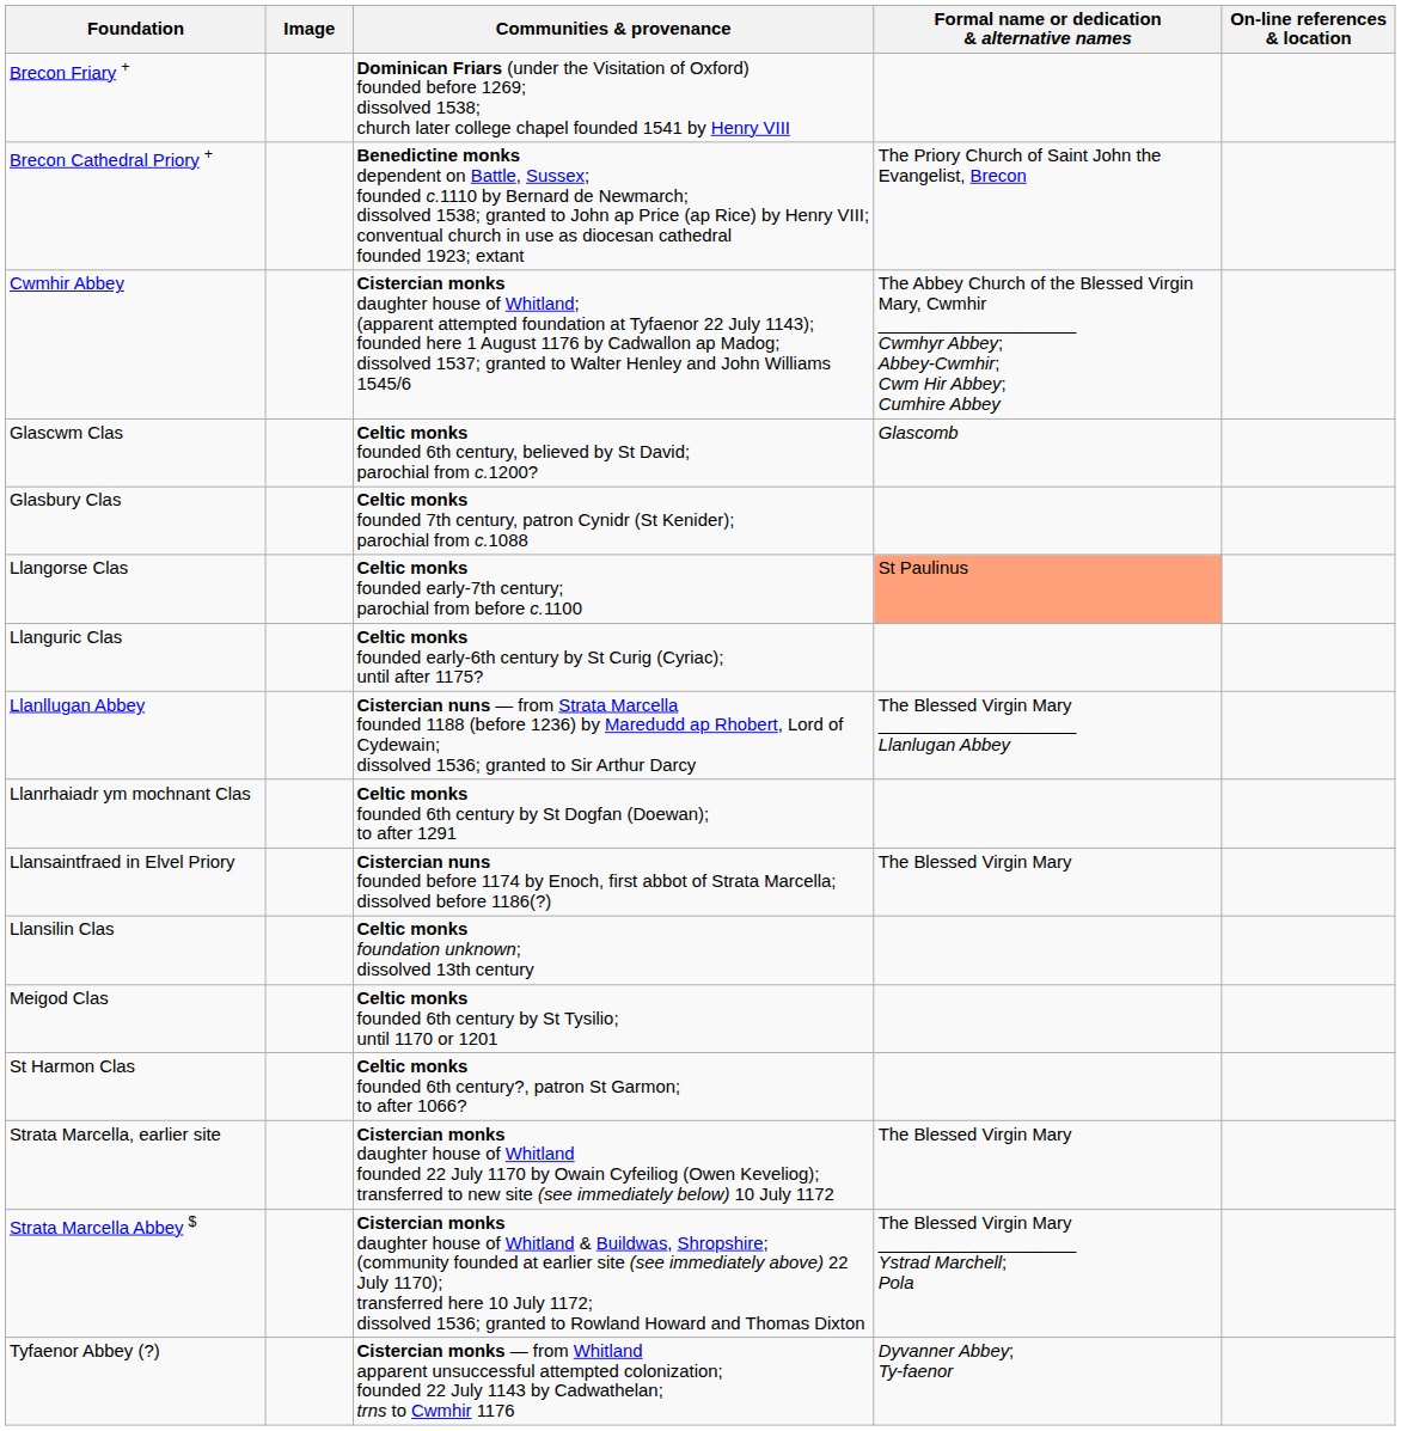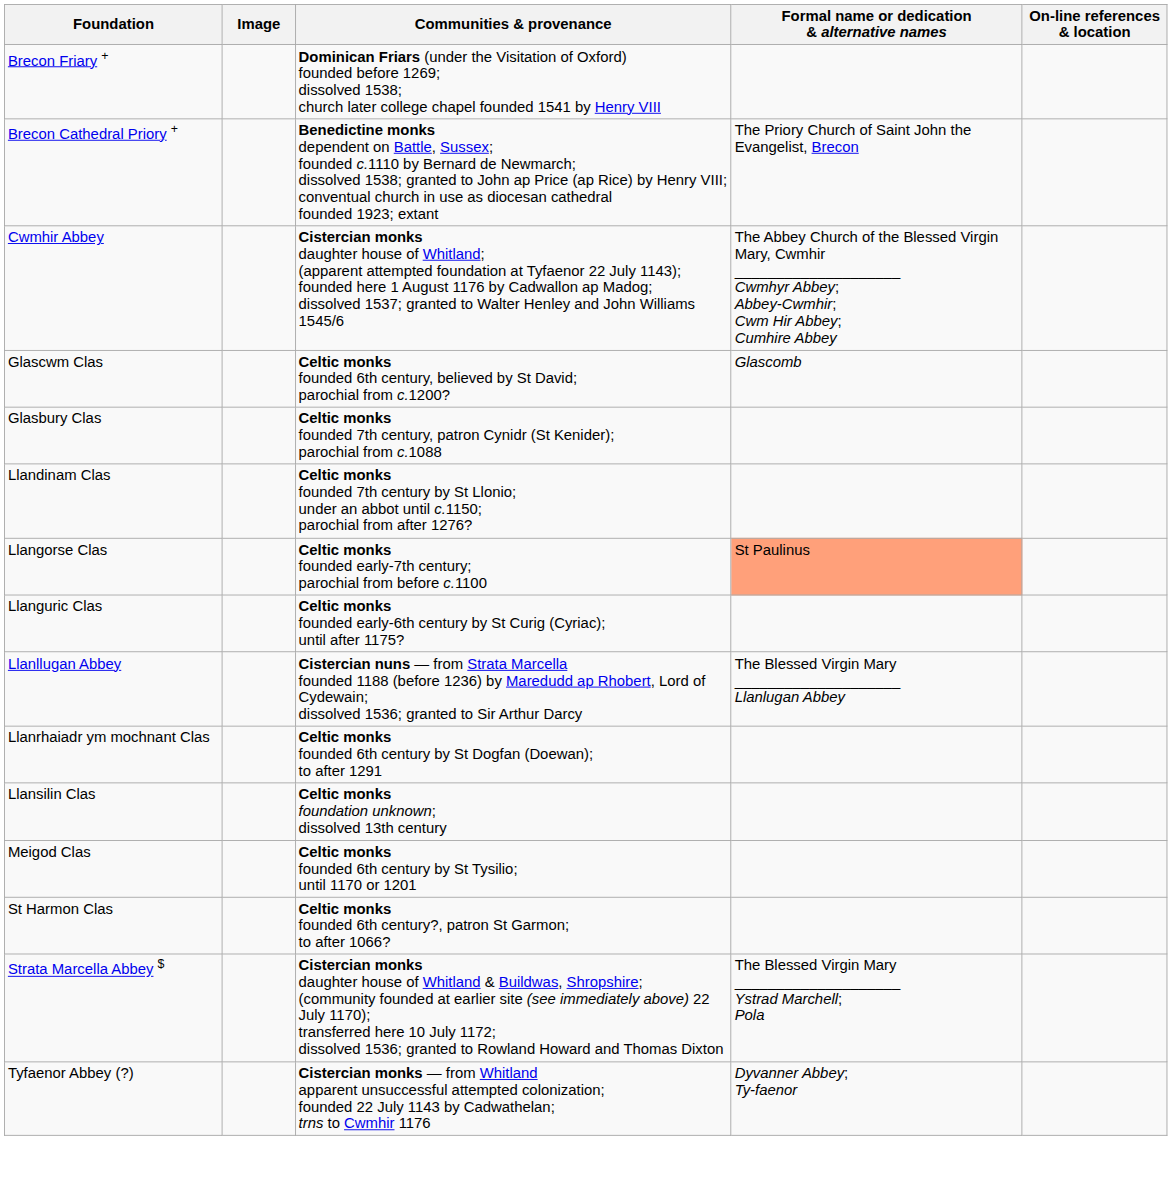+ row: Llandinam Clas | Celtic monks founded 7th century by St Llonio; under an abbot until c.1150; parochial from after 1276?
- row: Llansaintfraed in Elvel Priory | Cistercian nuns founded before 1174 by Enoch, first abbot of Strata Marcella; dissolved before 1186(?) | The Blessed Virgin Mary
- row: Strata Marcella, earlier site | Cistercian monks daughter house of Whitland founded 22 July 1170 by Owain Cyfeiliog (Owen Keveliog); transferred to new site (see immediately below) 10 July 1172 | The Blessed Virgin Mary
